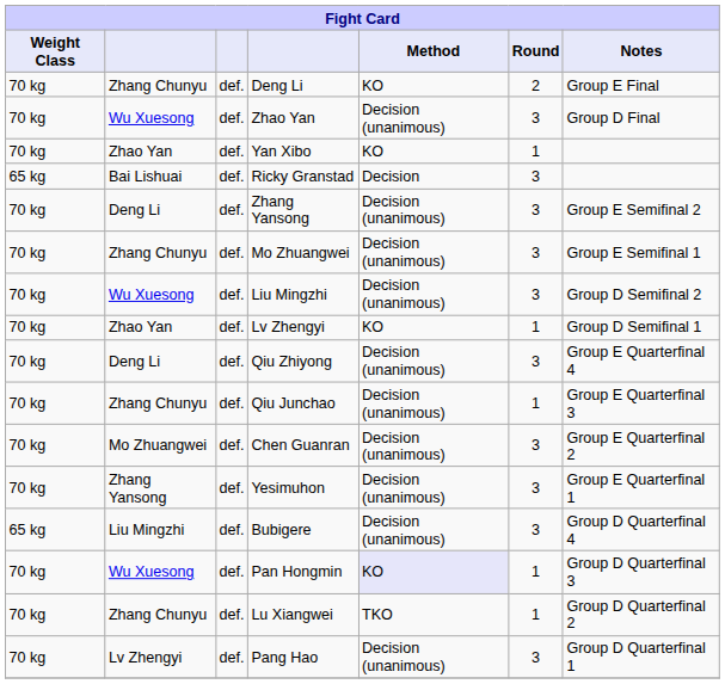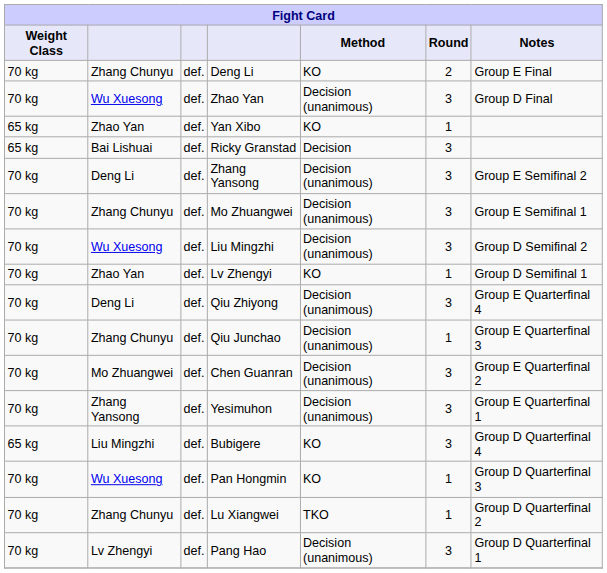Yan Xibo | Weight Class: 70 kg -> 65 kg
Bubigere | Method: Decision (unanimous) -> KO
Pan Hongmin | Method: lavender background -> no background
